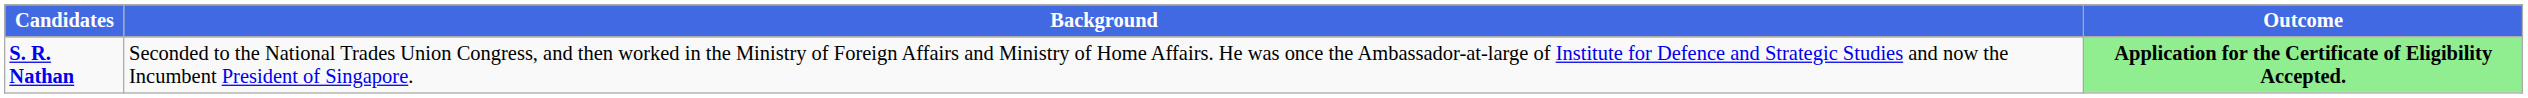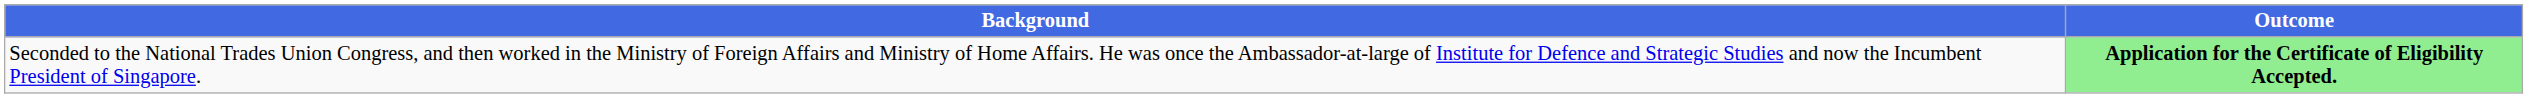- column: Candidates | S. R. Nathan
